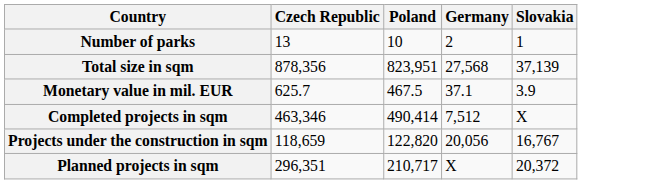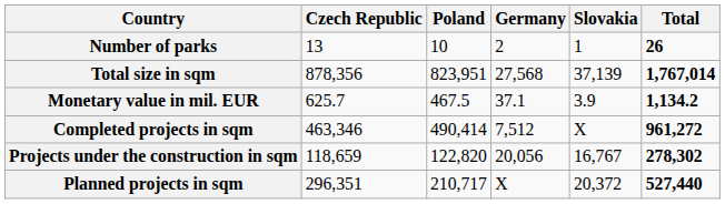+ column: Total | 26 | 1,767,014 | 1,134.2 | 961,272 | 278,302 | 527,440
